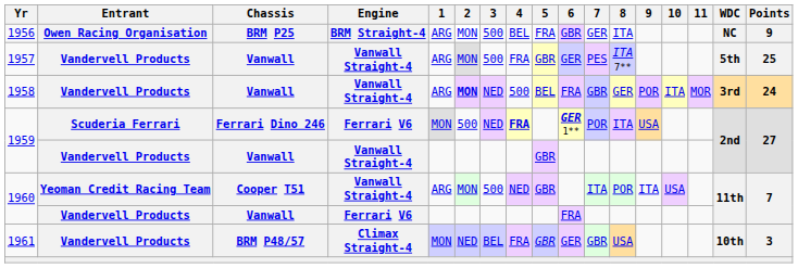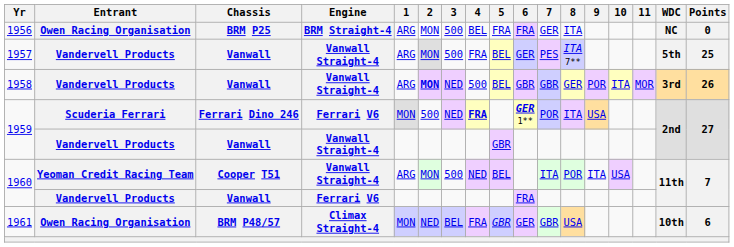1956 | 6: GBR -> FRA
1956 | Points: 9 -> 0
1957 | 5: GBR -> BEL
1958 | 6: FRA -> GBR
1958 | Points: 24 -> 26
1960 / Cooper T51 | 5: GBR -> BEL
1961 | Entrant: Vandervell Products -> Owen Racing Organisation
1961 | Points: 3 -> 6
